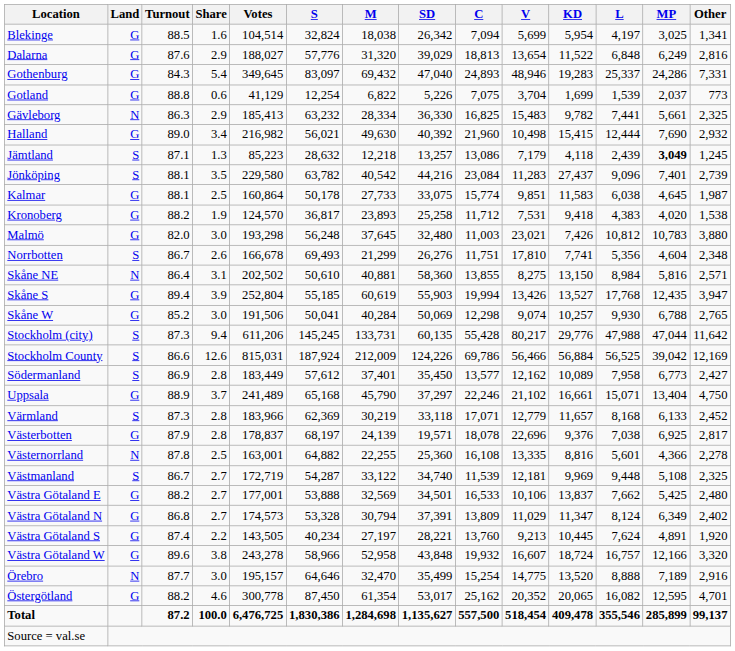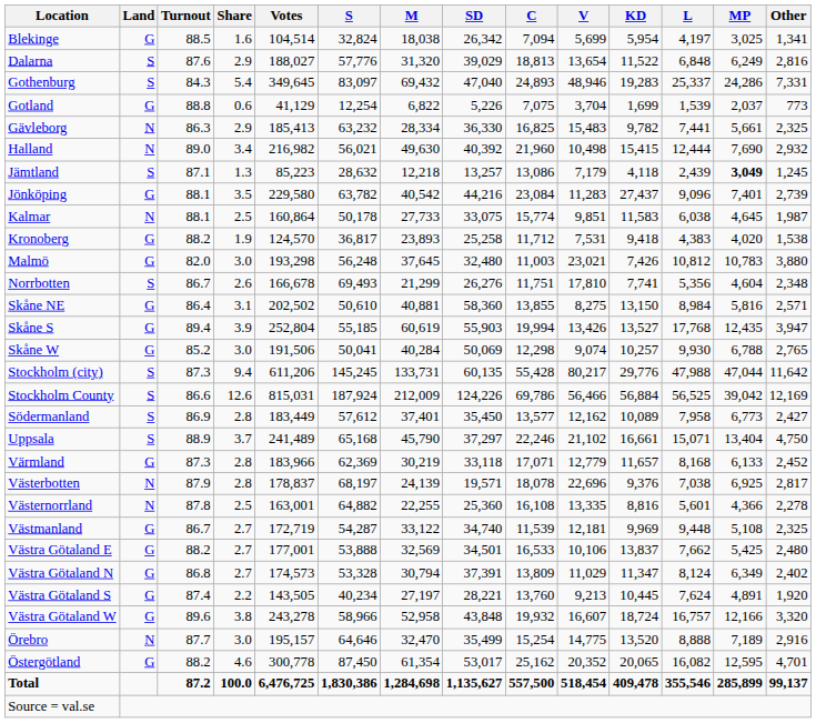Dalarna | Land: G -> S
Gothenburg | Land: G -> S
Halland | Land: G -> N
Jönköping | Land: S -> G
Kalmar | Land: G -> N
Skåne NE | Land: N -> G
Uppsala | Land: G -> S
Värmland | Land: S -> G
Västerbotten | Land: G -> N
Västmanland | Land: S -> G
